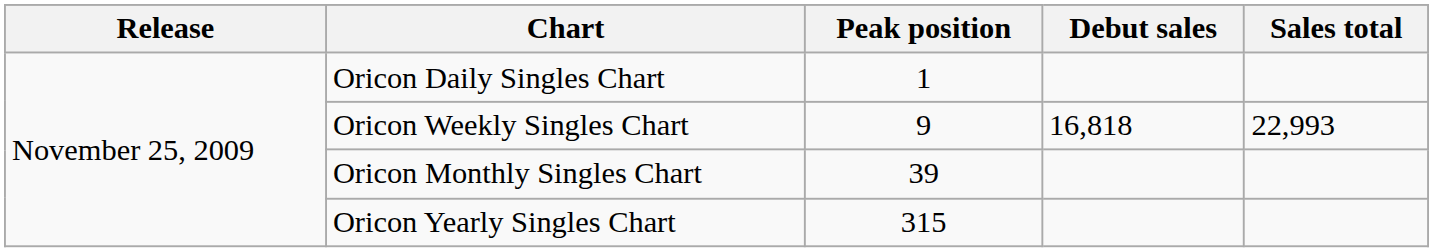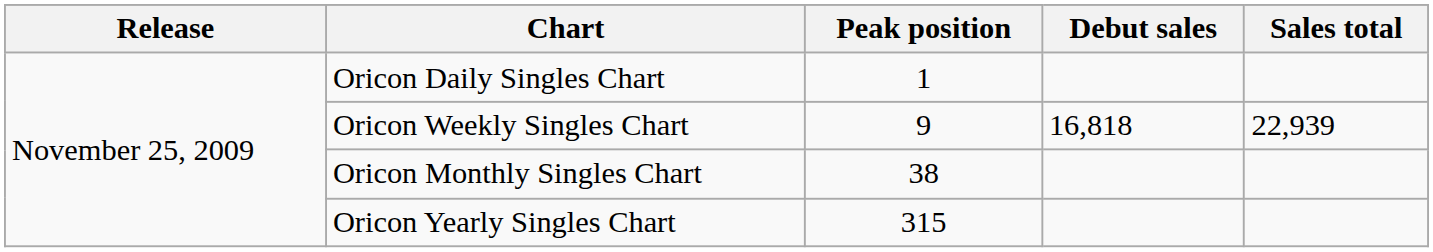Oricon Weekly Singles Chart | Sales total: 22,993 -> 22,939
Oricon Monthly Singles Chart | Peak position: 39 -> 38
